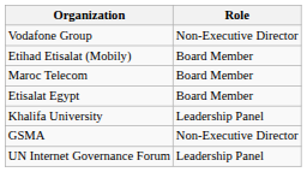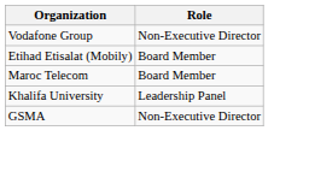- row: Etisalat Egypt | Board Member
- row: UN Internet Governance Forum | Leadership Panel
